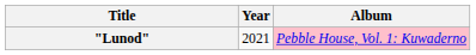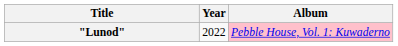"Lunod" | Year: 2021 -> 2022
